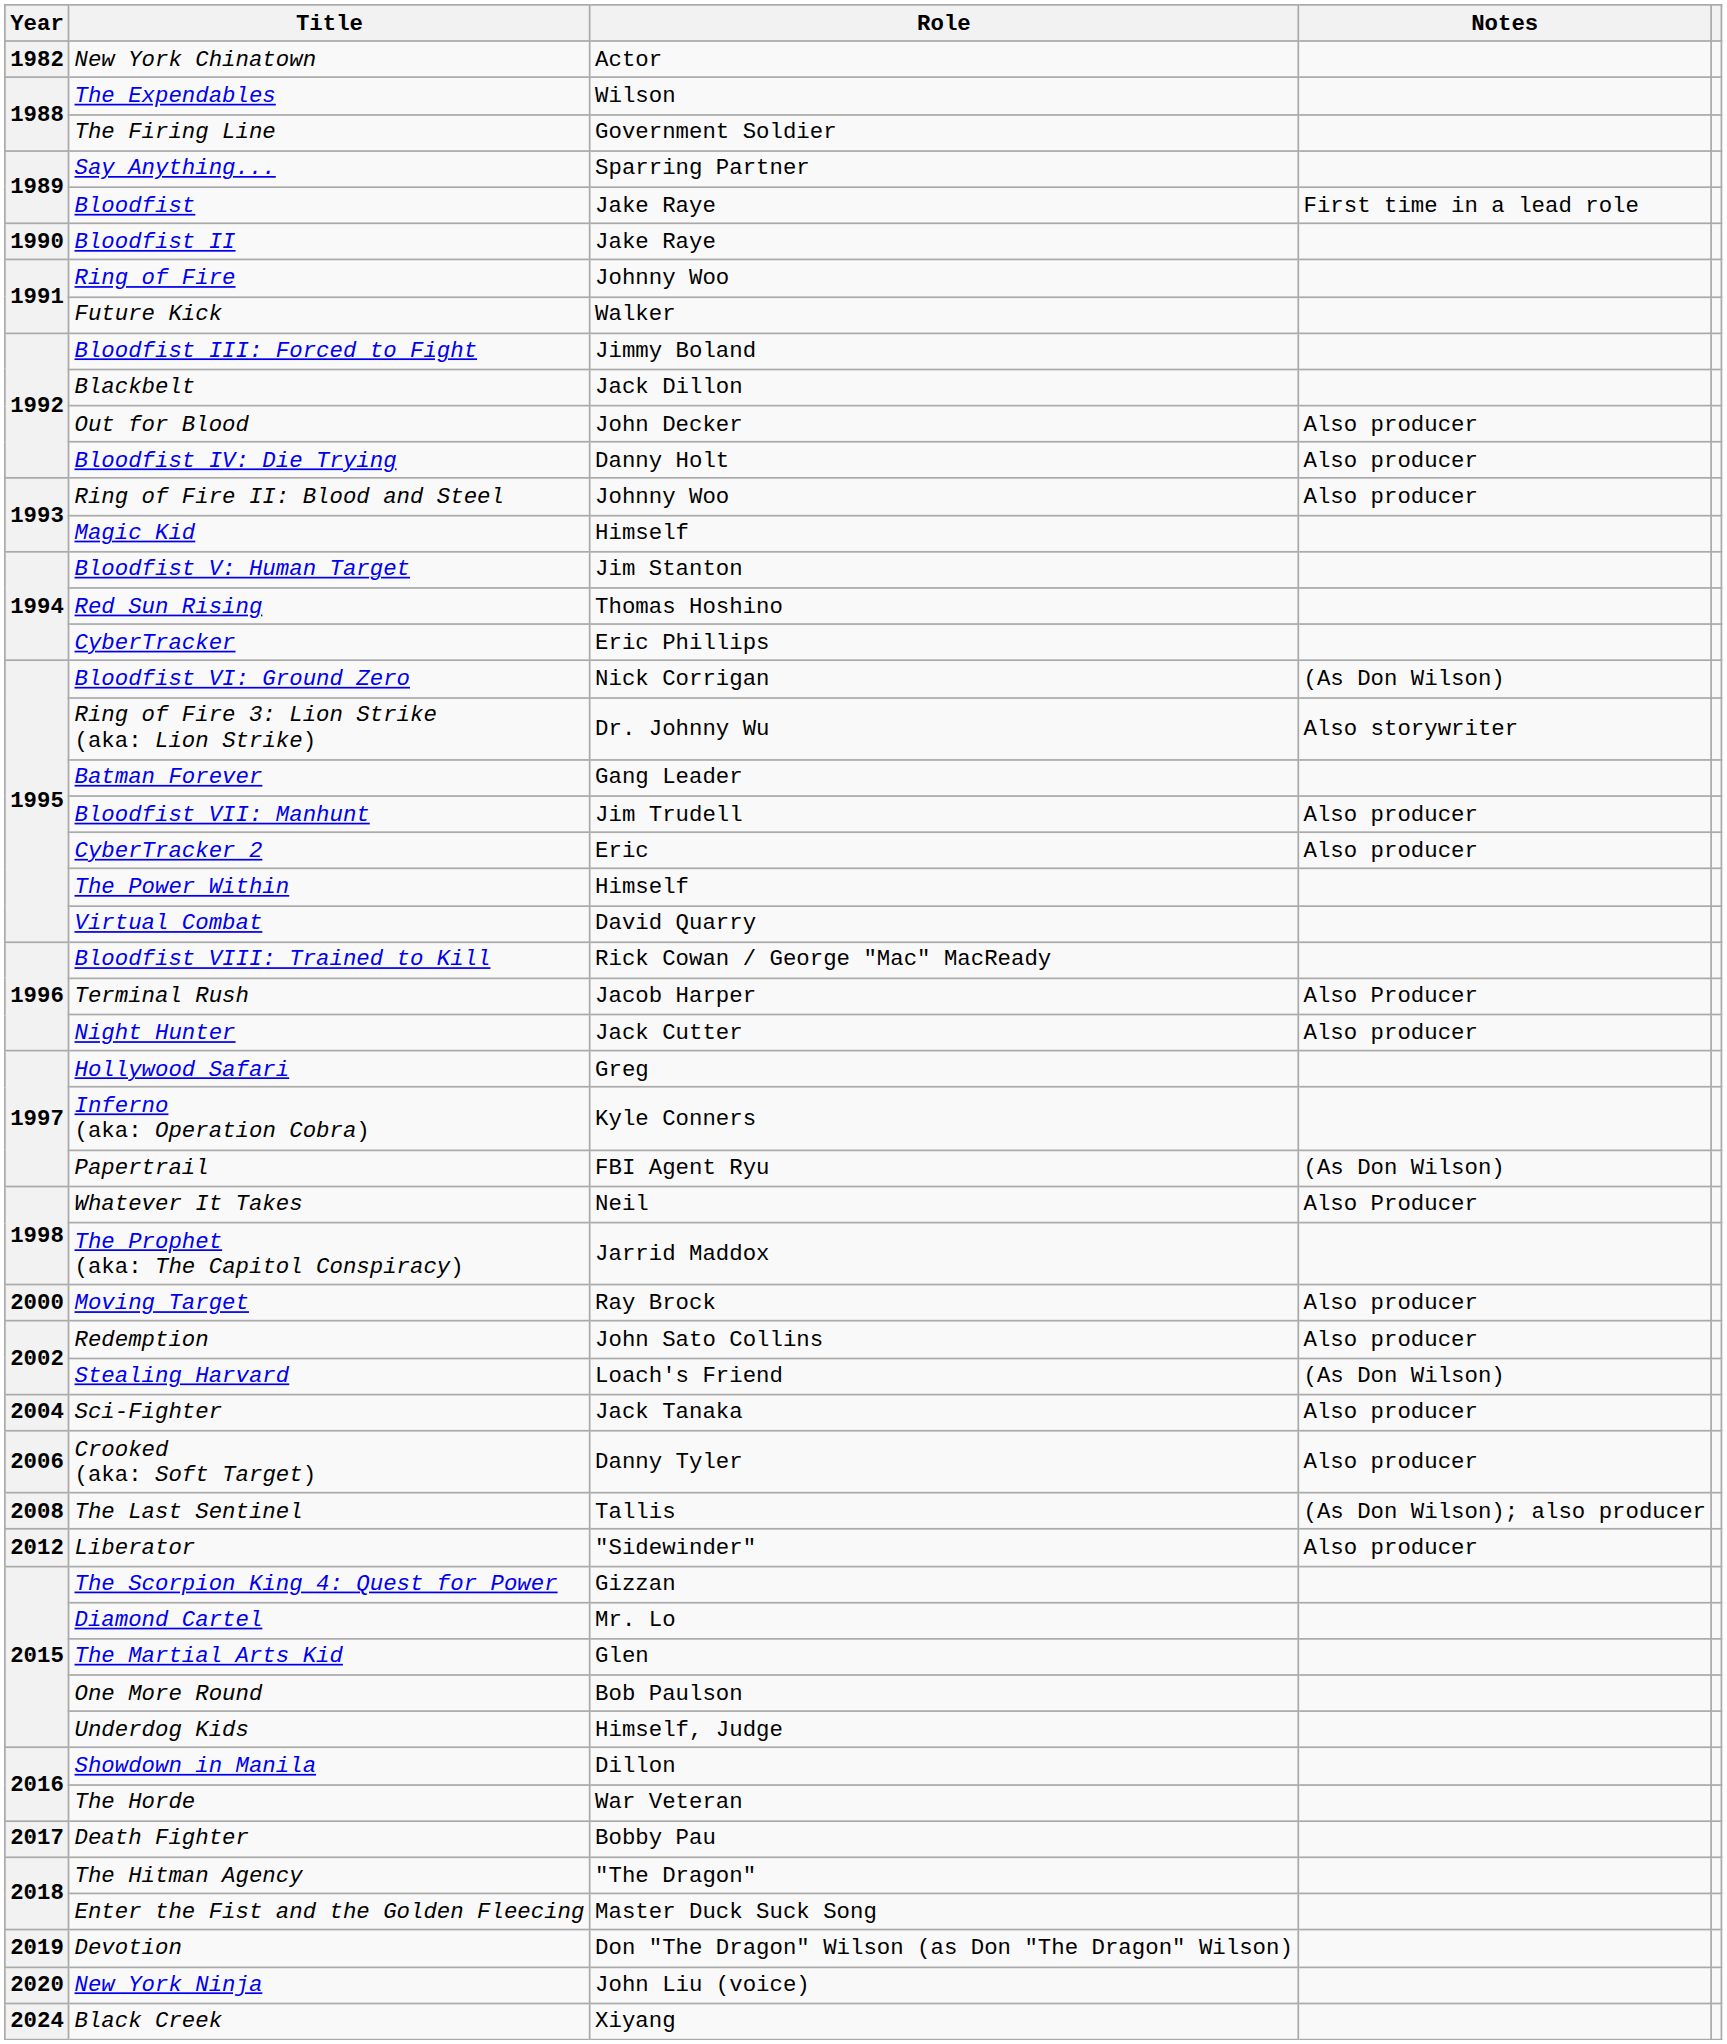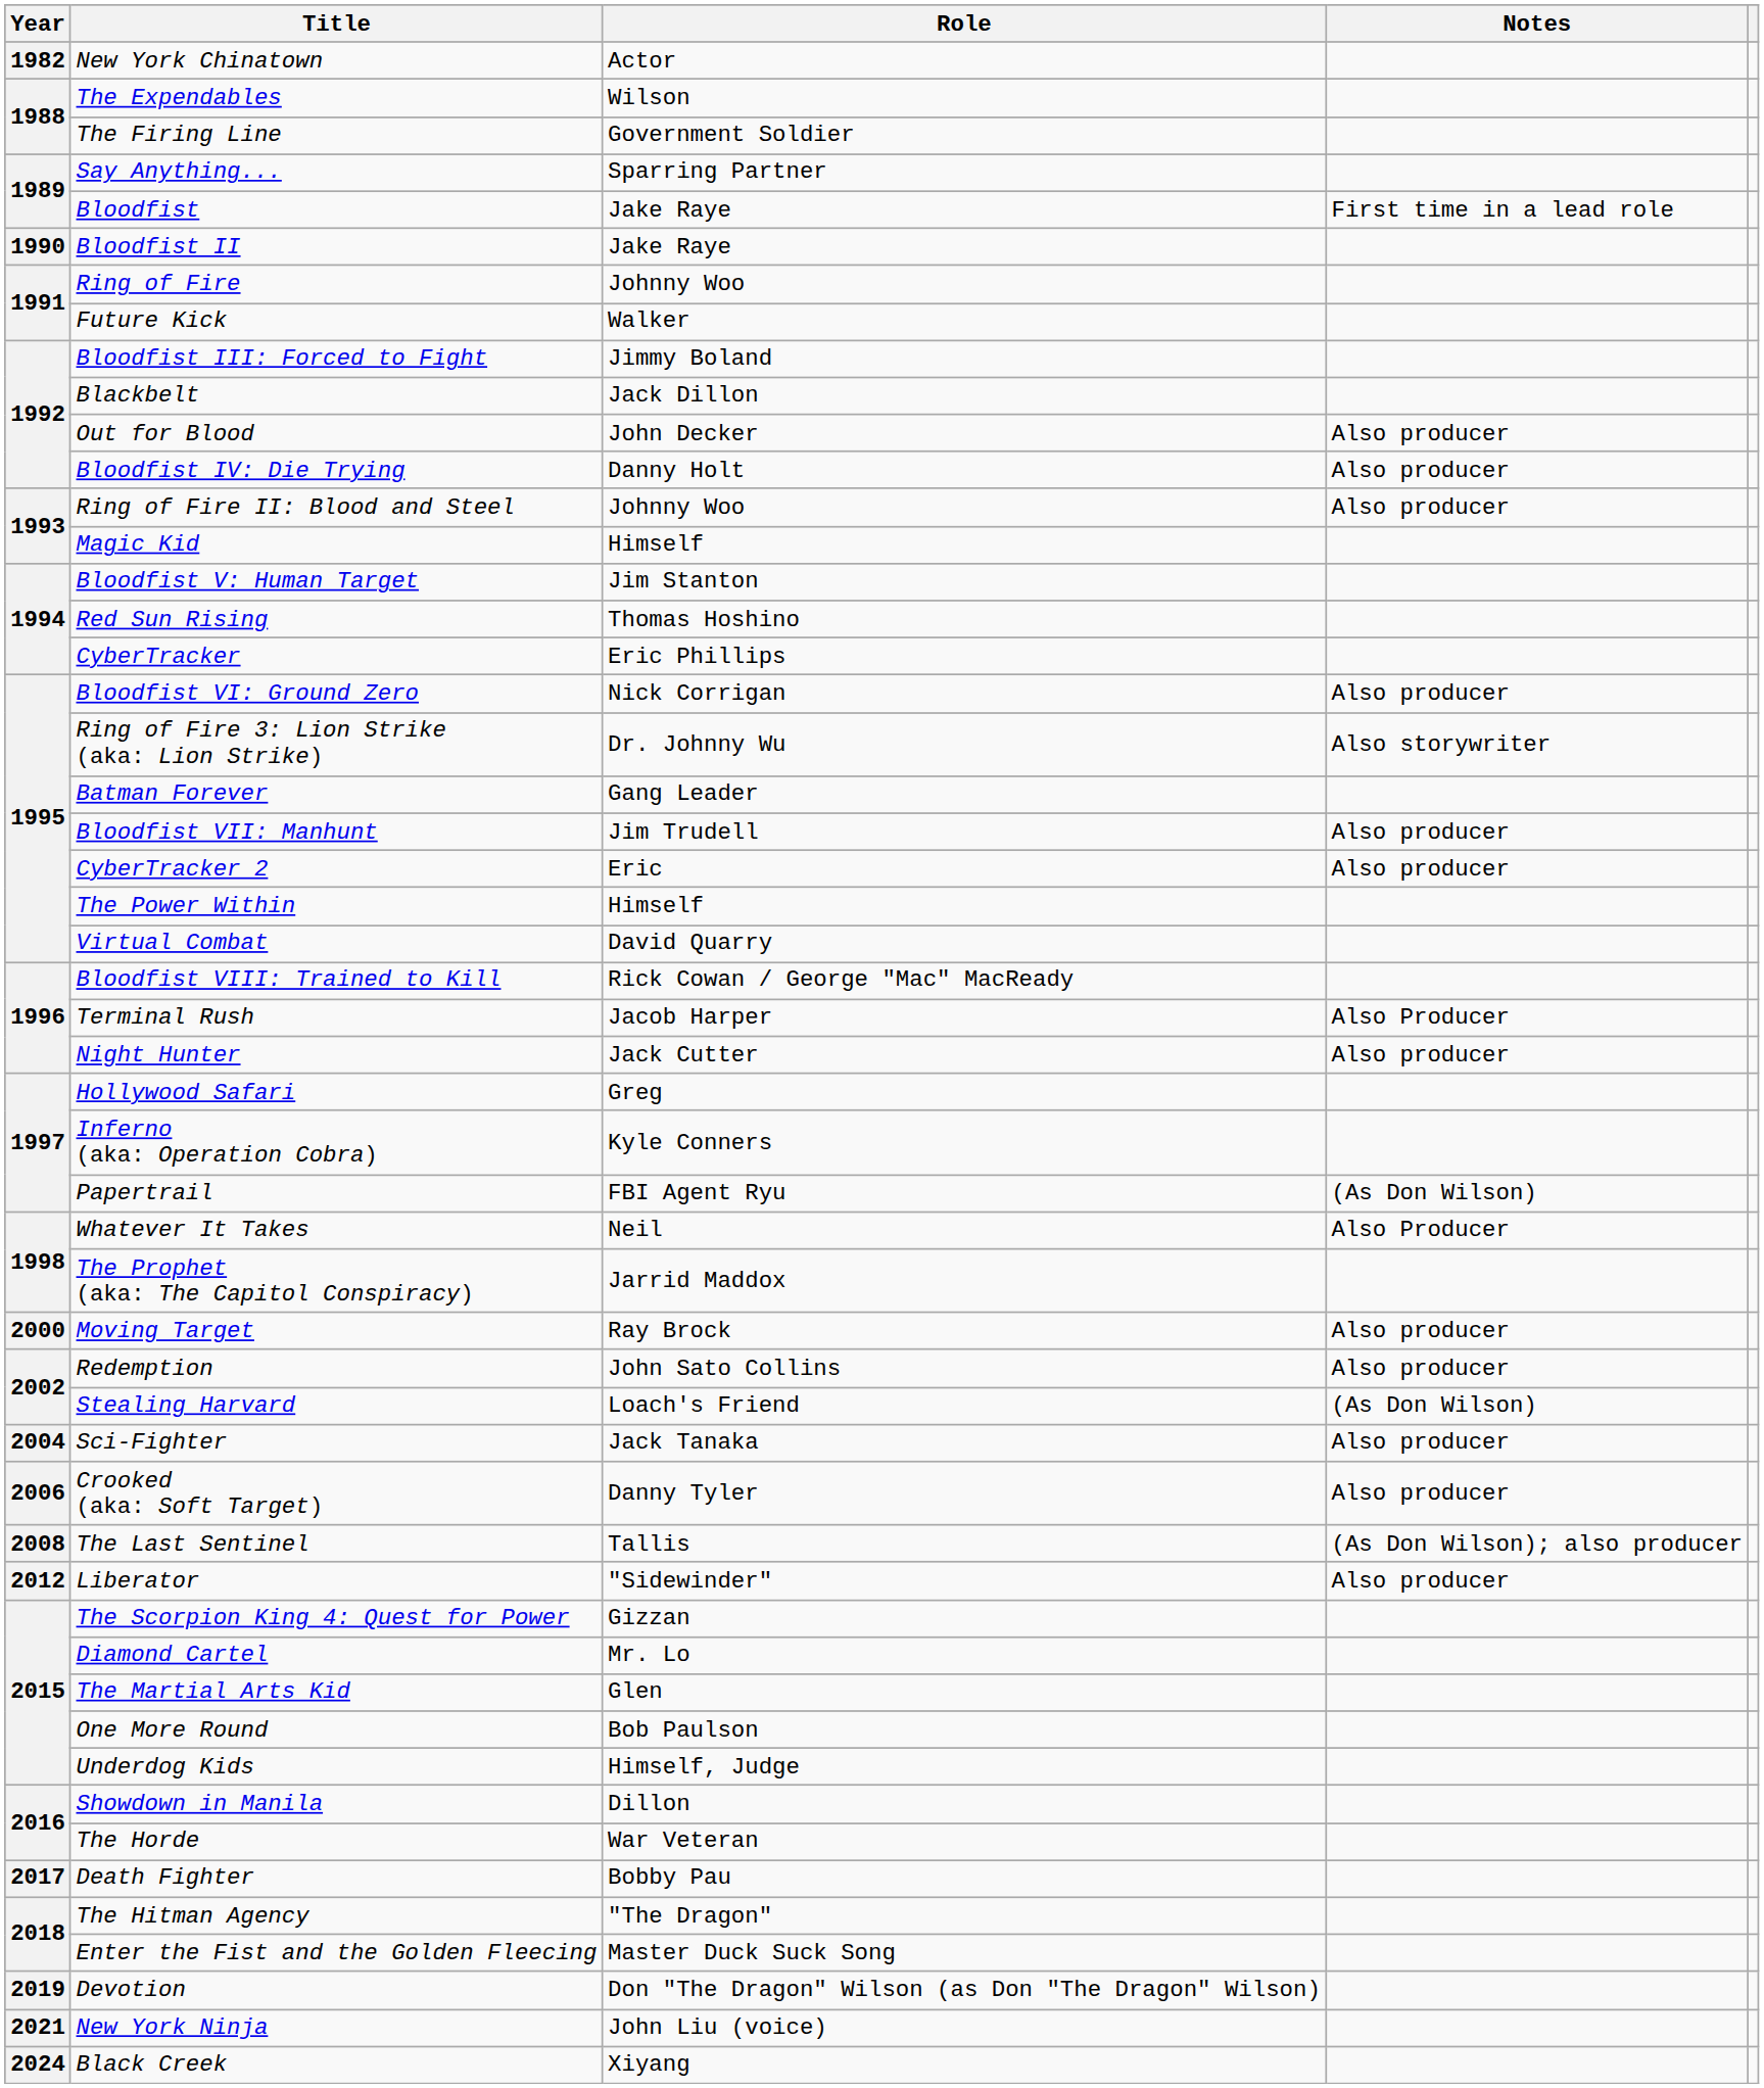Bloodfist VI: Ground Zero | Notes: (As Don Wilson) -> Also producer
New York Ninja | Year: 2020 -> 2021
